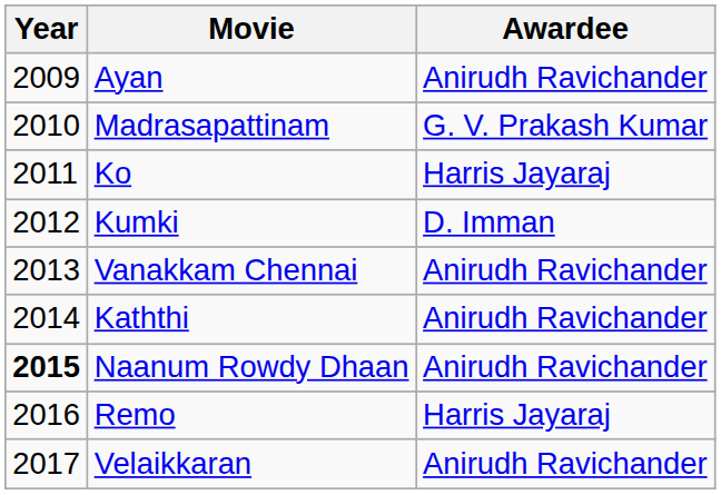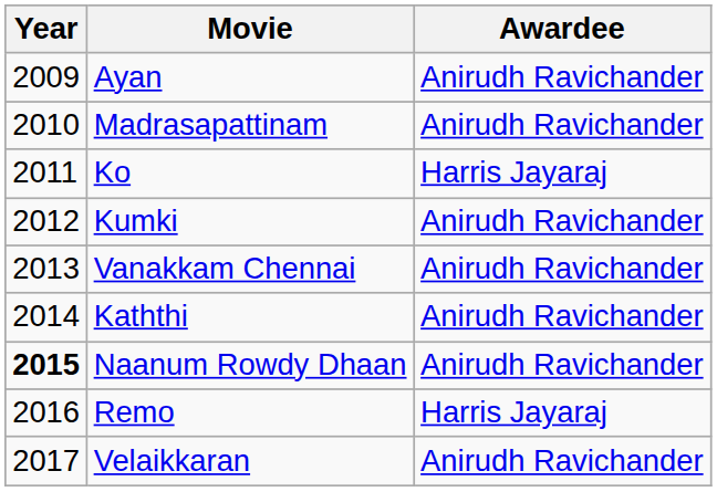Madrasapattinam | Awardee: G. V. Prakash Kumar -> Anirudh Ravichander
Kumki | Awardee: D. Imman -> Anirudh Ravichander
